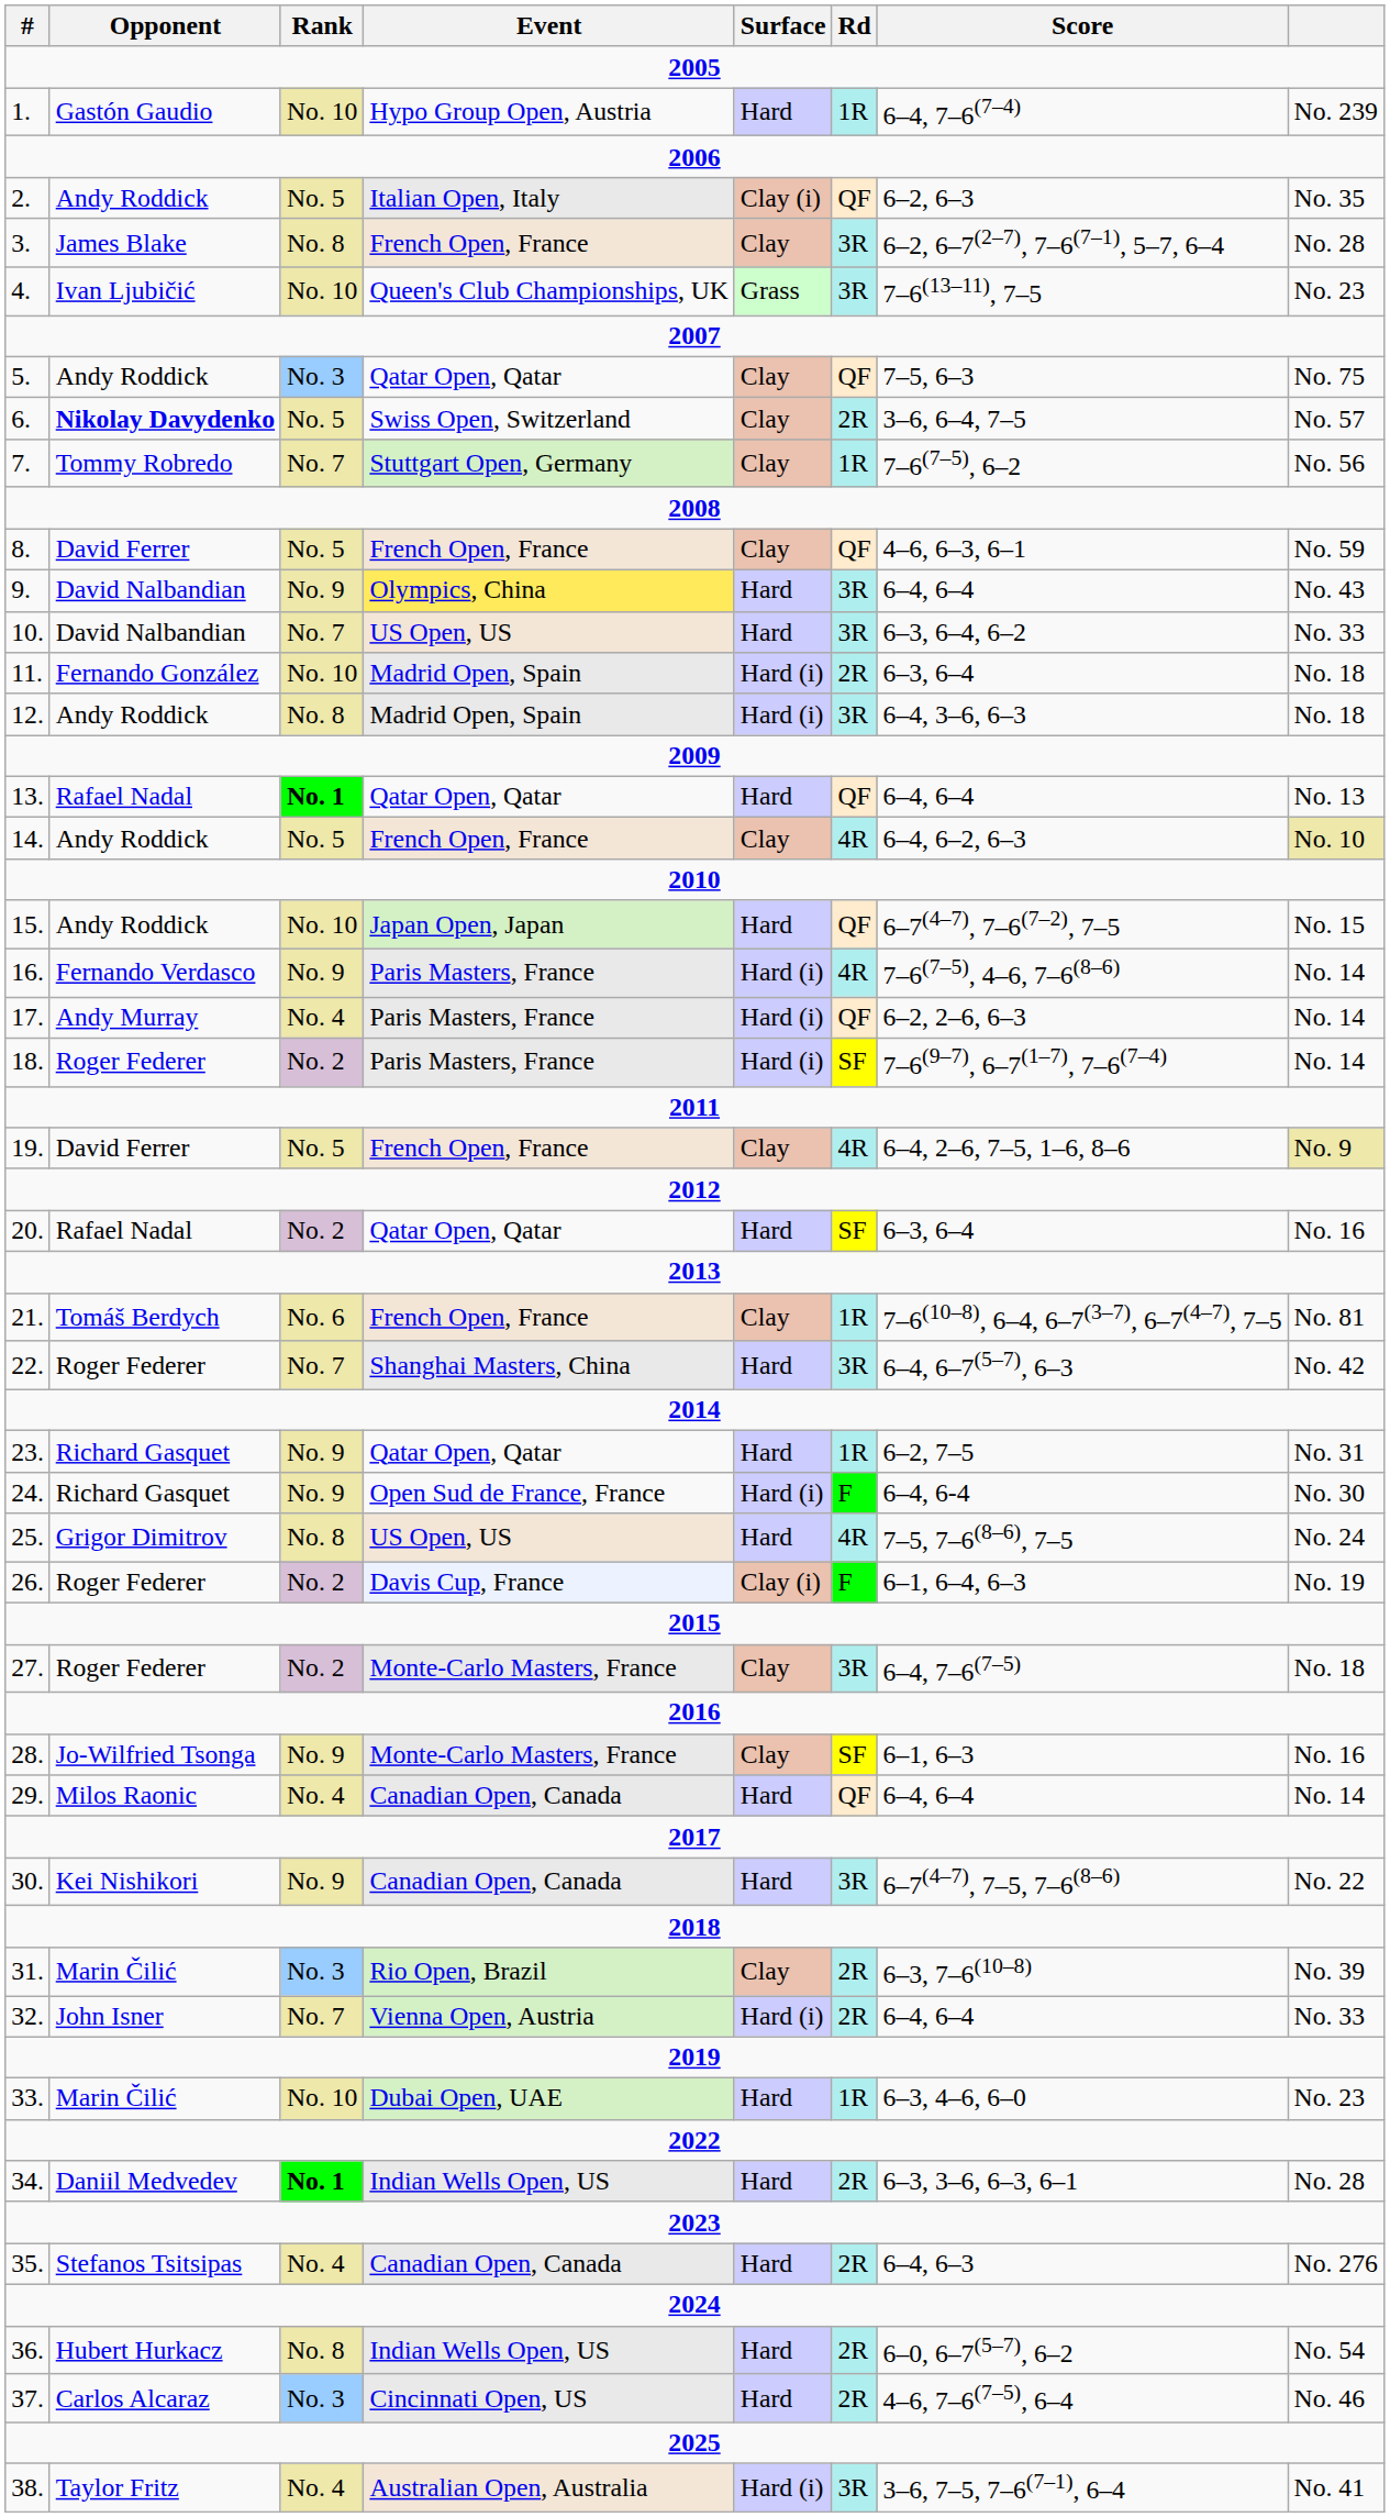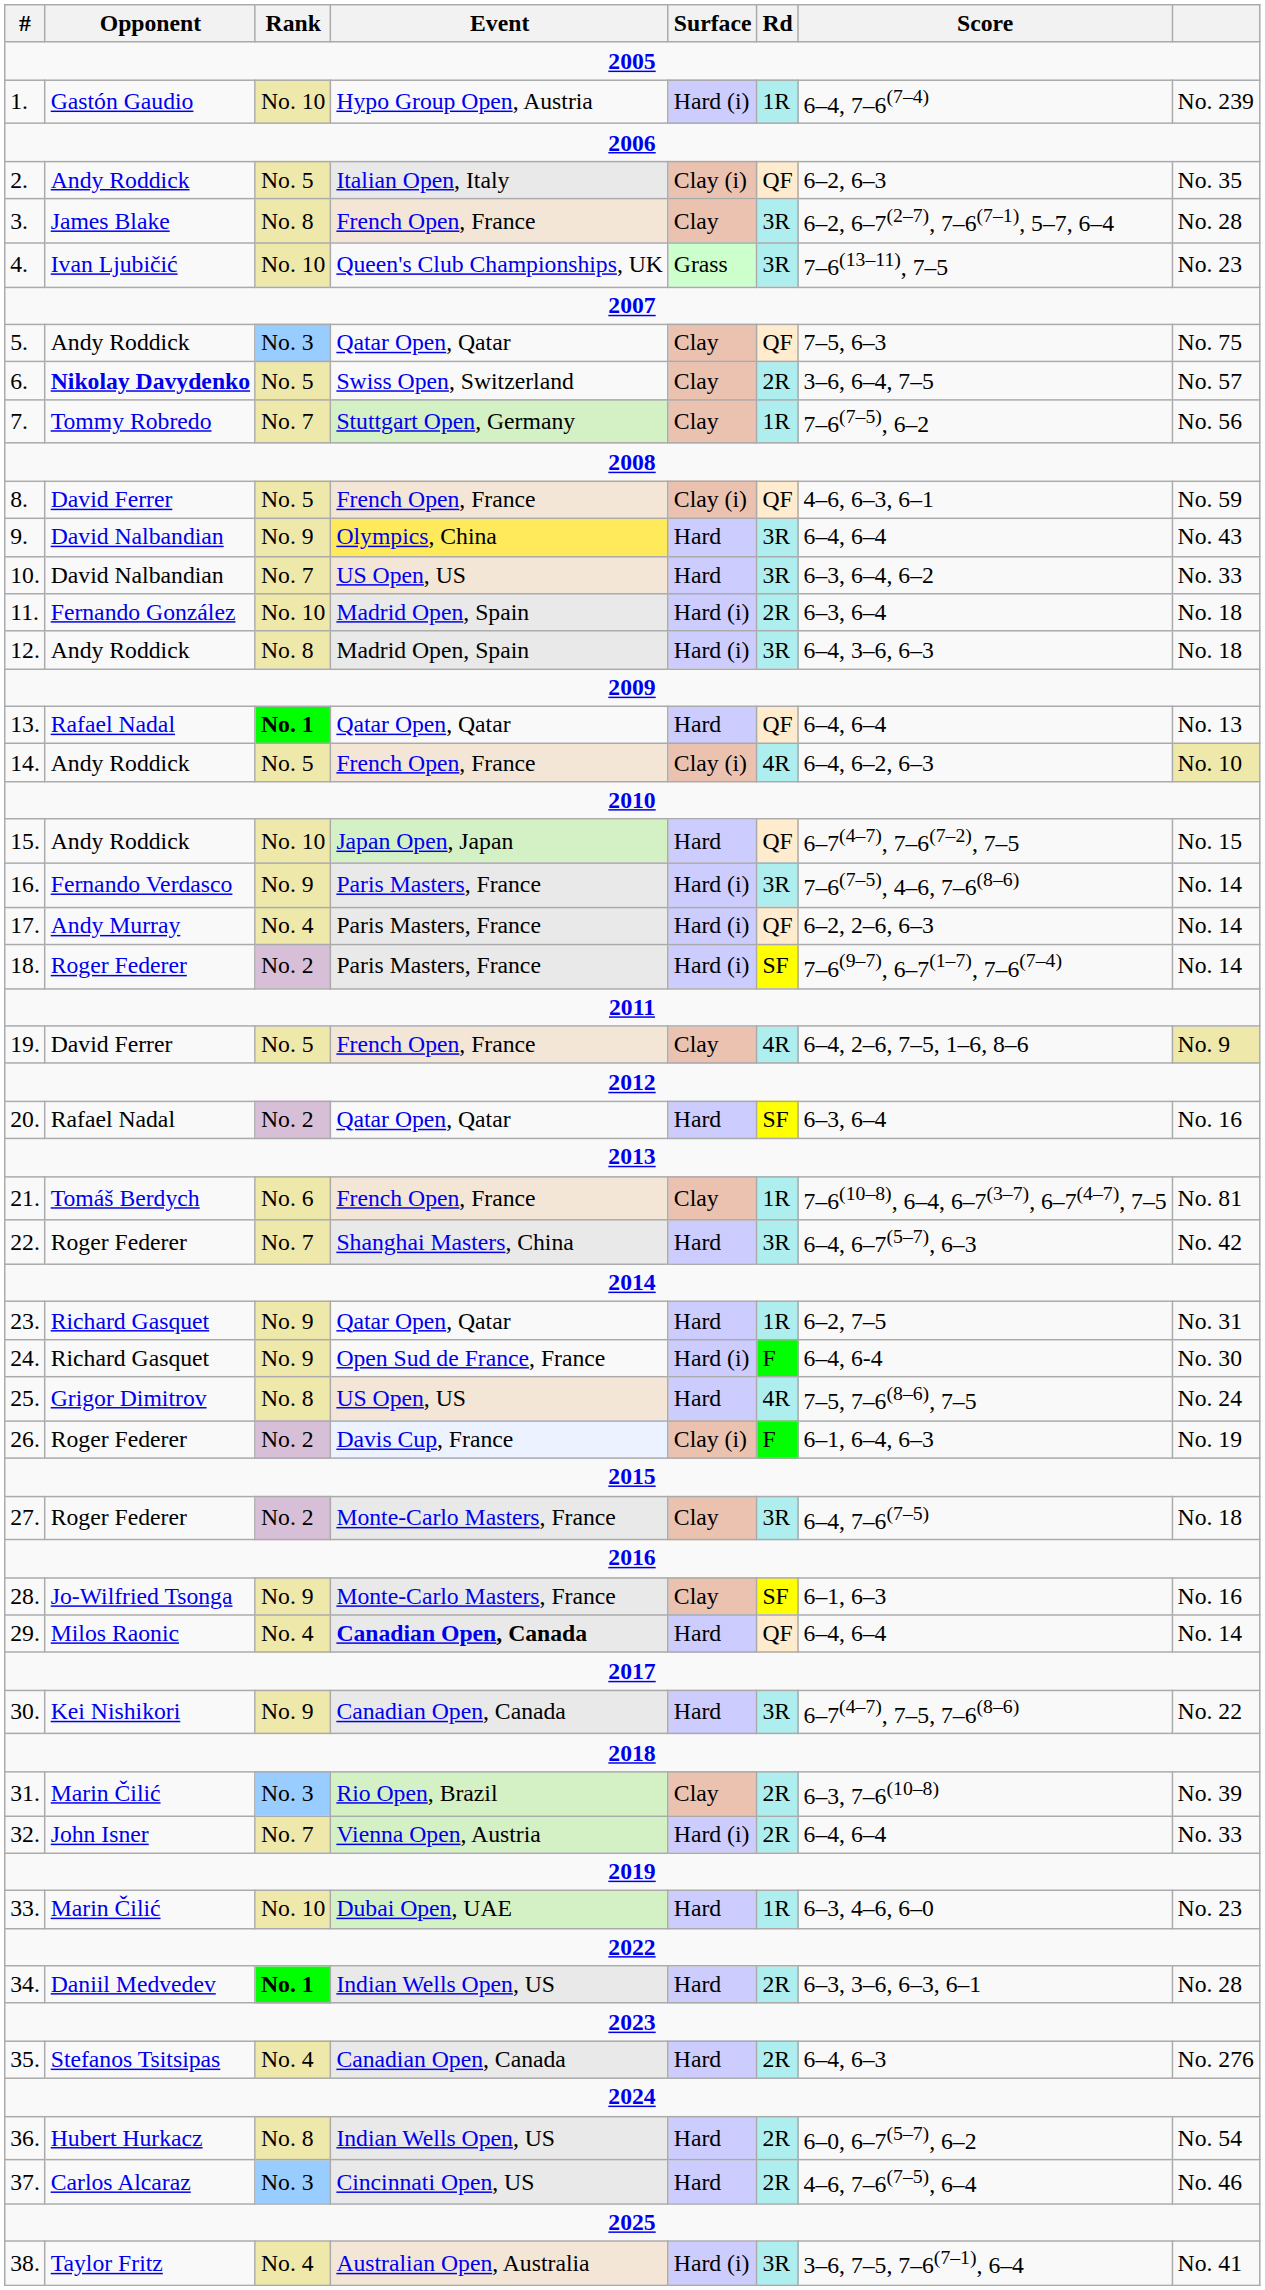1. | Surface: Hard -> Hard (i)
8. | Surface: Clay -> Clay (i)
14. | Surface: Clay -> Clay (i)
16. | Rd: 4R -> 3R
29. | Event: normal -> bold
